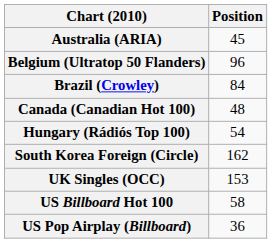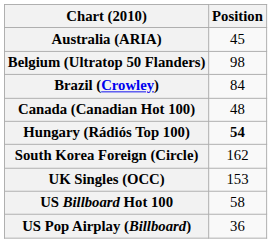Belgium (Ultratop 50 Flanders) | Position: 96 -> 98
Hungary (Rádiós Top 100) | Position: normal -> bold
